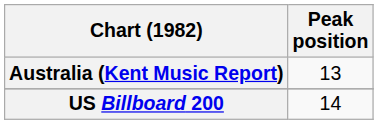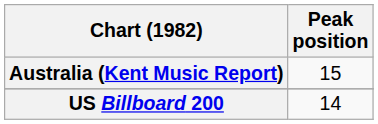Australia (Kent Music Report) | Peak position: 13 -> 15
